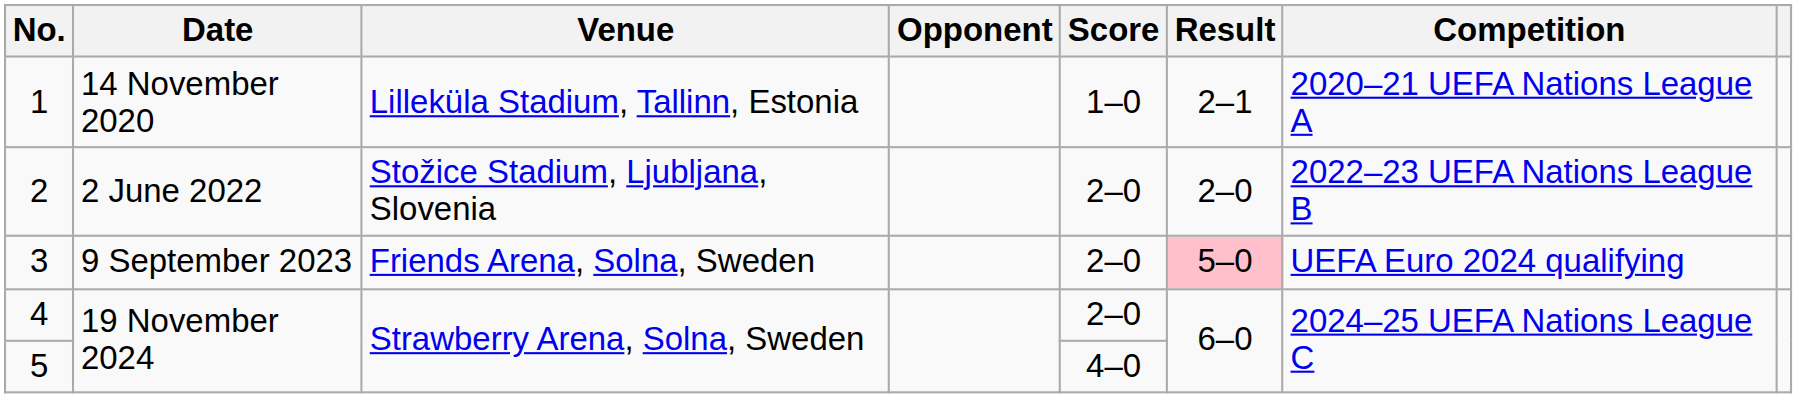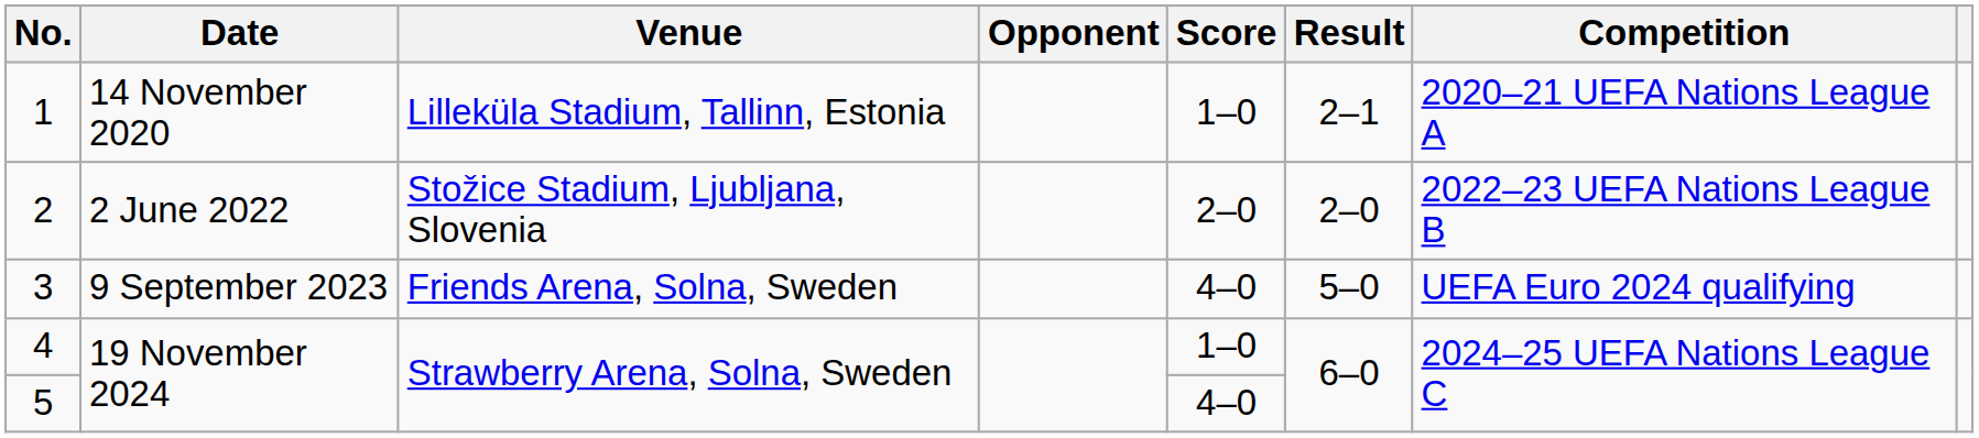3 | Score: 2–0 -> 4–0
3 | Result: pink background -> no background
4 | Score: 2–0 -> 1–0
